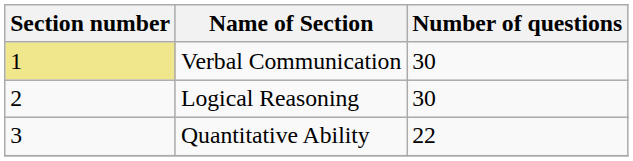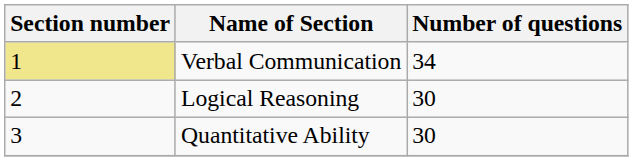Verbal Communication | Number of questions: 30 -> 34
Quantitative Ability | Number of questions: 22 -> 30
